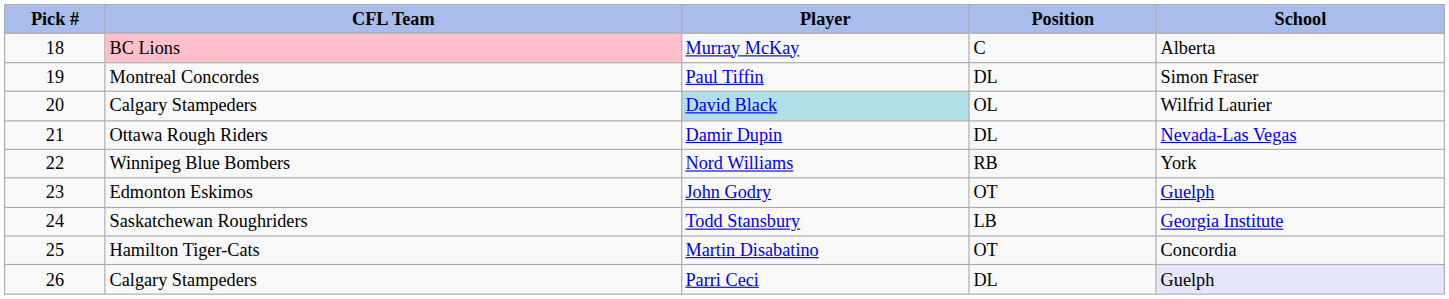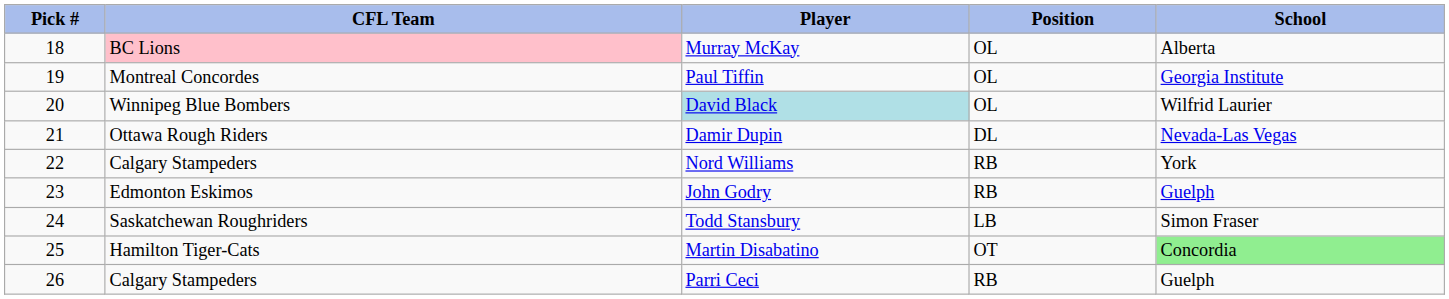Murray McKay | Position: C -> OL
Paul Tiffin | Position: DL -> OL
Paul Tiffin | School: Simon Fraser -> Georgia Institute
David Black | CFL Team: Calgary Stampeders -> Winnipeg Blue Bombers
Nord Williams | CFL Team: Winnipeg Blue Bombers -> Calgary Stampeders
John Godry | Position: OT -> RB
Todd Stansbury | School: Georgia Institute -> Simon Fraser
Martin Disabatino | School: no background -> lightgreen background
Parri Ceci | Position: DL -> RB
Parri Ceci | School: lavender background -> no background
